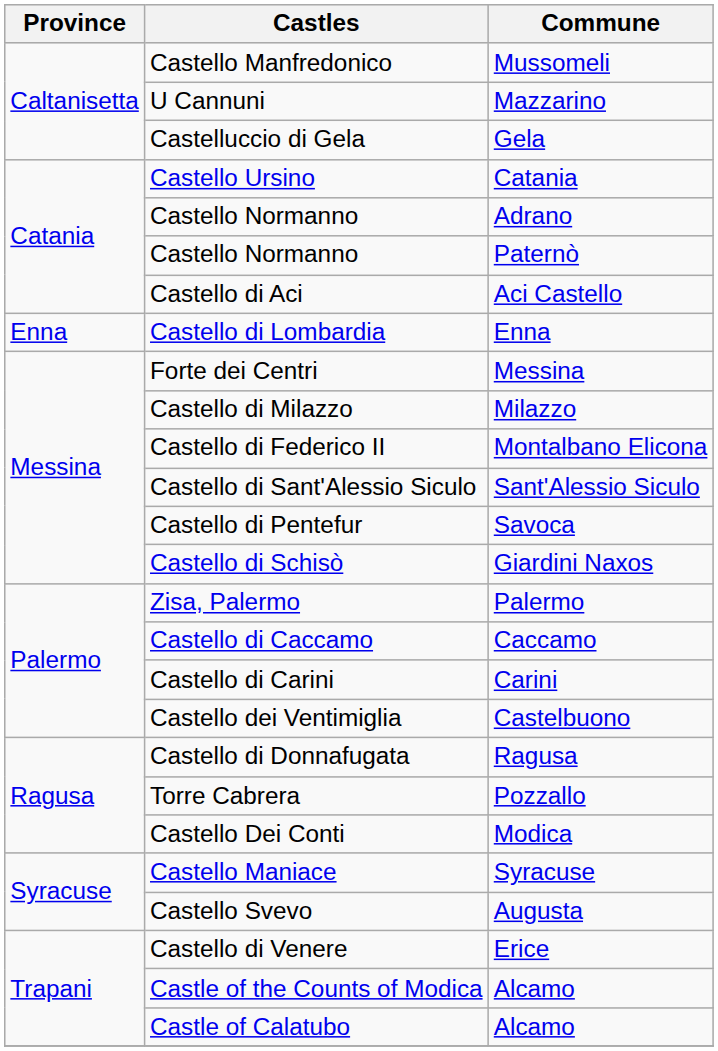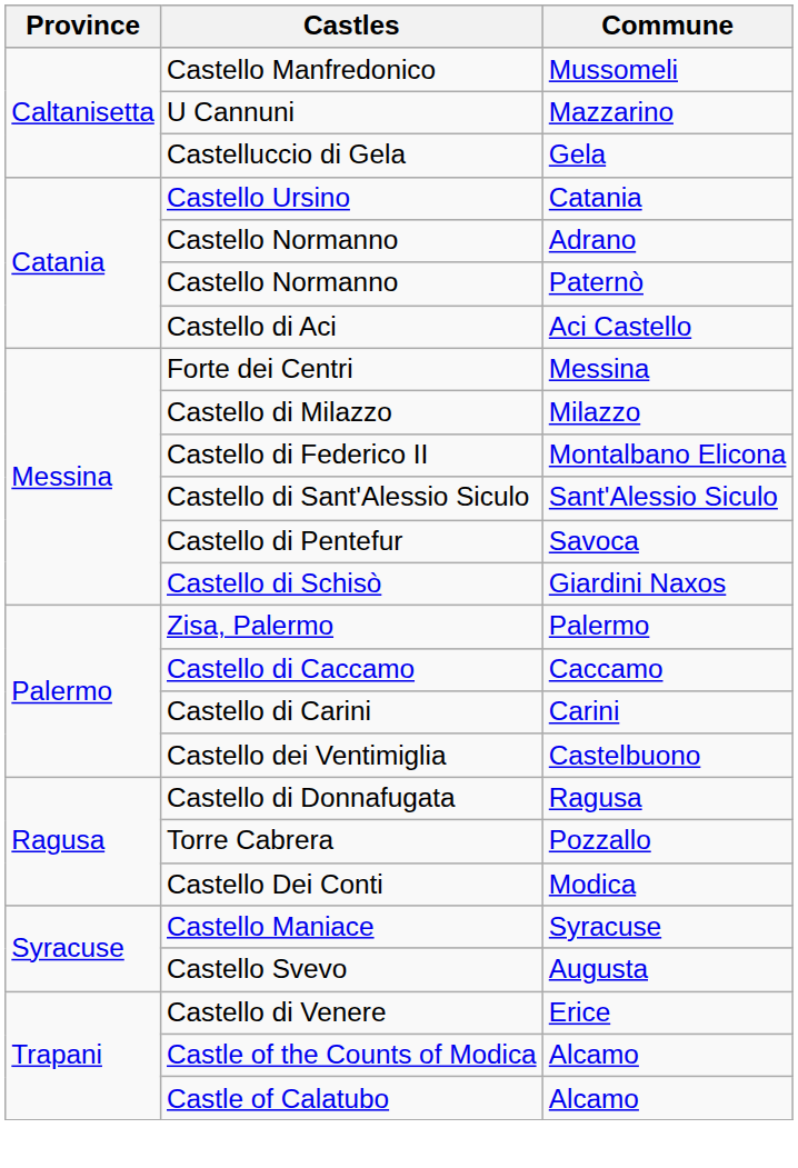- row: Enna | Castello di Lombardia | Enna
